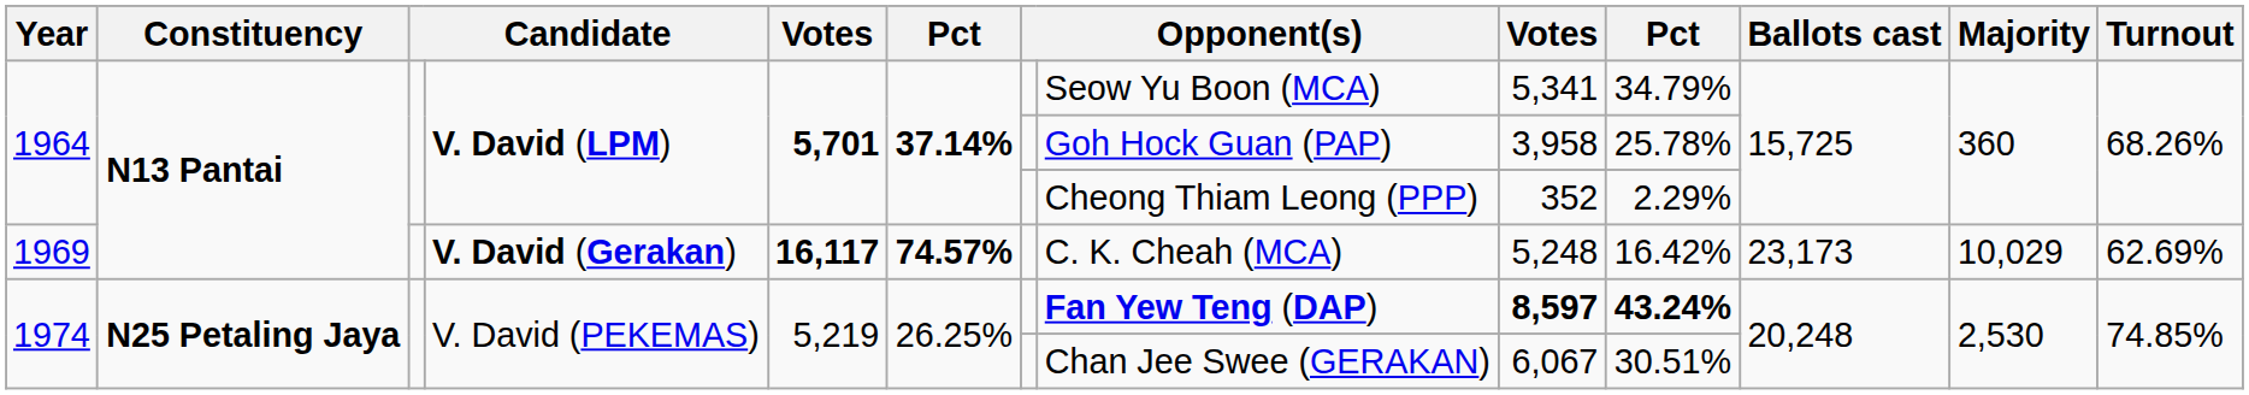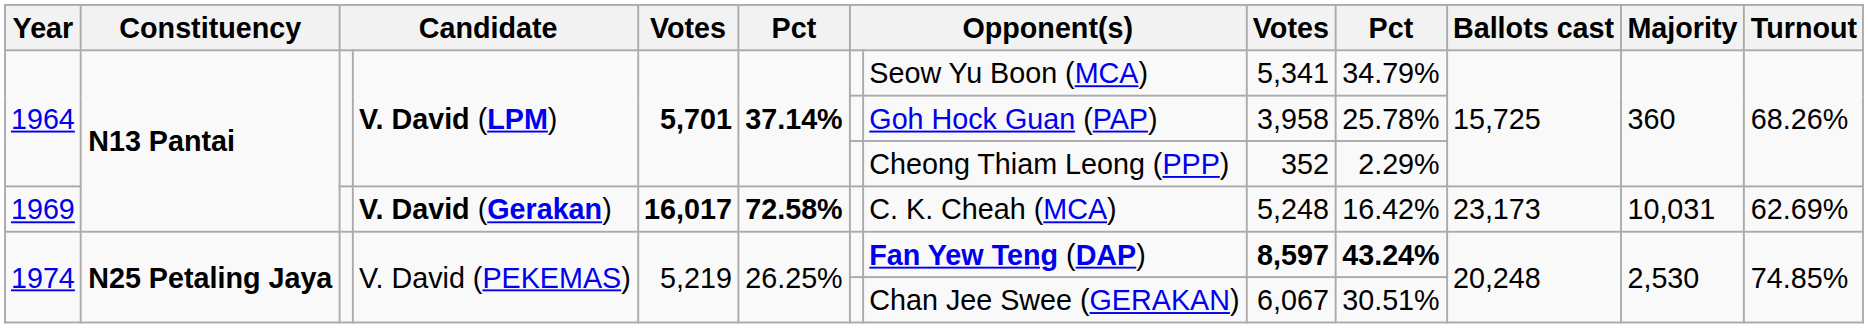1969 | column 5: 16,117 -> 16,017
1969 | column 6: 74.57% -> 72.58%
1969 | Majority: 10,029 -> 10,031
